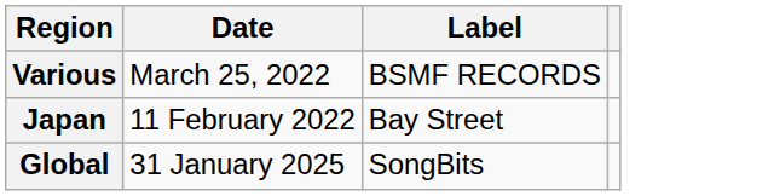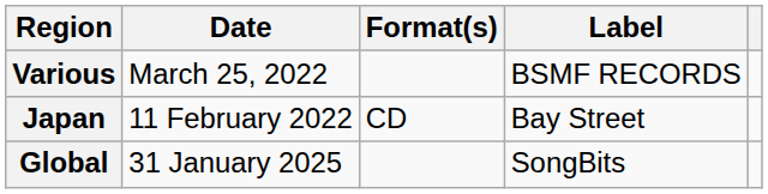+ column: Format(s) | CD
